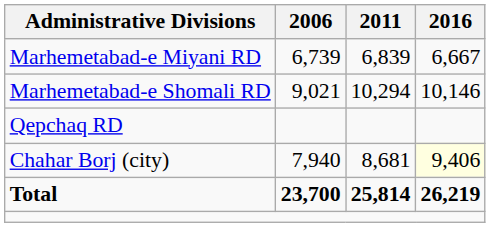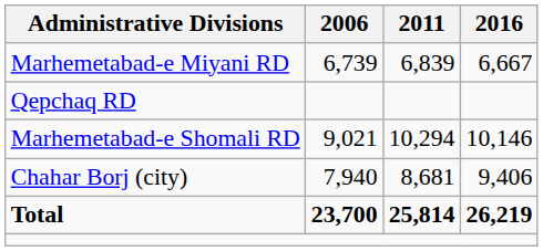rows swapped: Marhemetabad-e Shomali RD <-> Qepchaq RD
Chahar Borj (city) | 2016: lightyellow background -> no background
